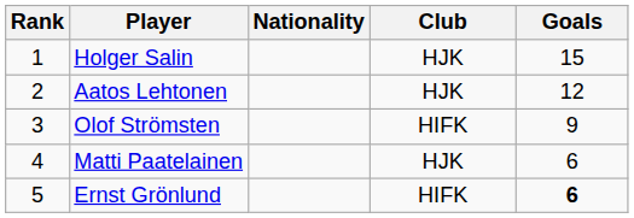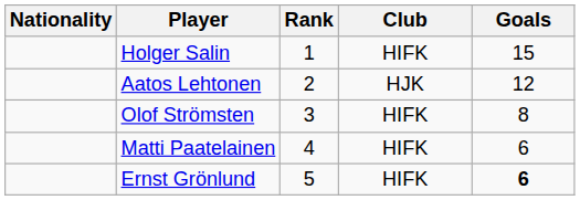columns swapped: Rank <-> Nationality
Holger Salin | Club: HJK -> HIFK
Olof Strömsten | Goals: 9 -> 8
Matti Paatelainen | Club: HJK -> HIFK
